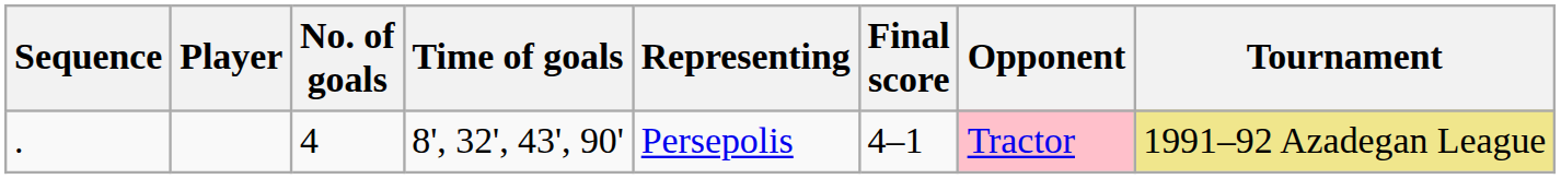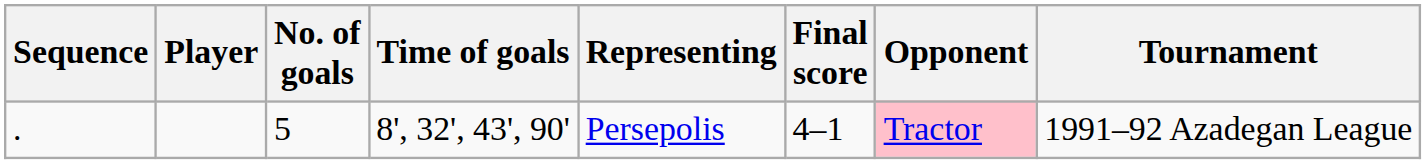. | No. of goals: 4 -> 5
. | Tournament: khaki background -> no background
